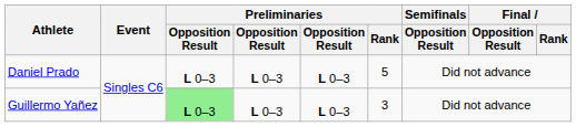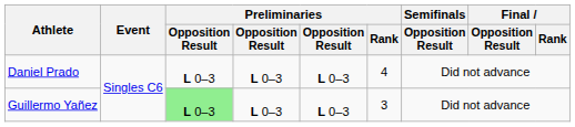Daniel Prado | Preliminaries / Rank: 5 -> 4
